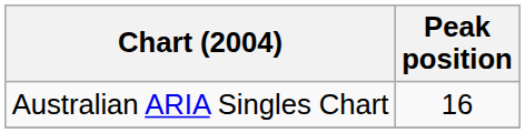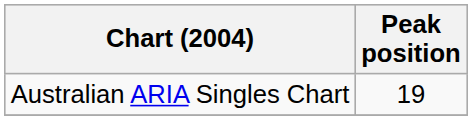Australian ARIA Singles Chart | Peak position: 16 -> 19
